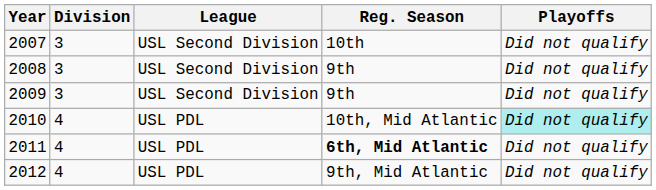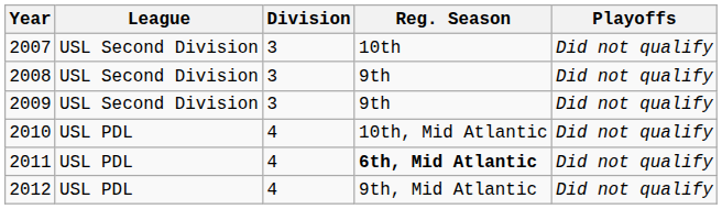columns swapped: Division <-> League
2010 | Playoffs: paleturquoise background -> no background
